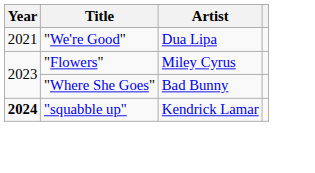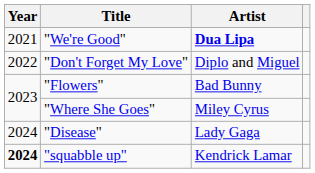"We're Good" | Artist: normal -> bold
+ row: 2022 | "Don't Forget My Love" | Diplo and Miguel
"Flowers" | Artist: Miley Cyrus -> Bad Bunny
"Where She Goes" | Artist: Bad Bunny -> Miley Cyrus
+ row: 2024 | "Disease" | Lady Gaga
